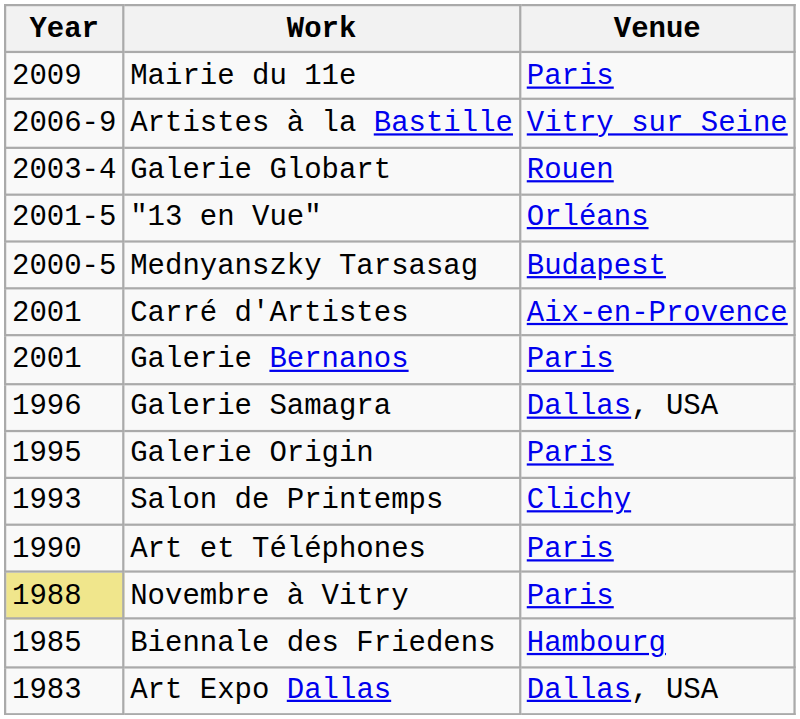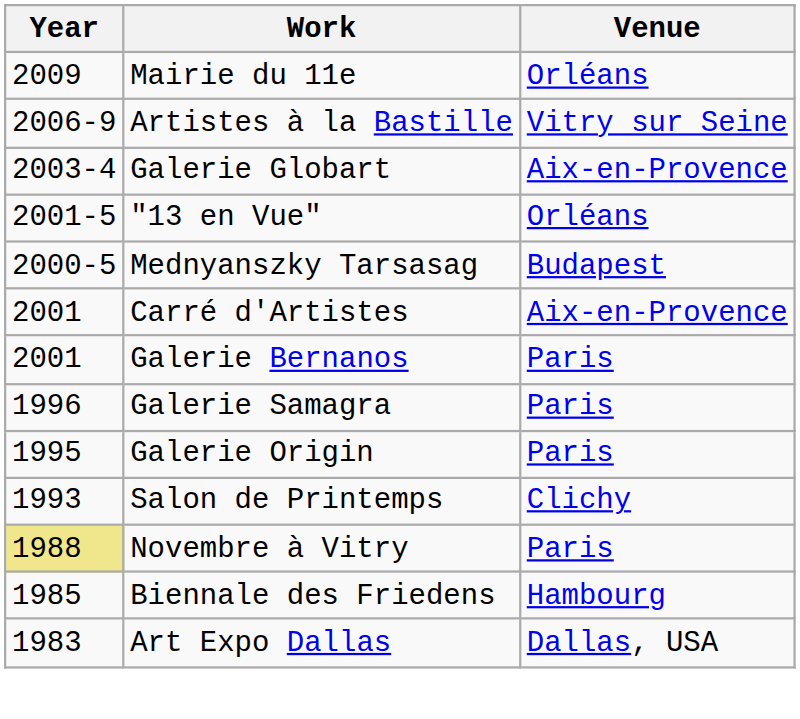Mairie du 11e | Venue: Paris -> Orléans
Galerie Globart | Venue: Rouen -> Aix-en-Provence
Galerie Samagra | Venue: Dallas, USA -> Paris
- row: 1990 | Art et Téléphones | Paris
